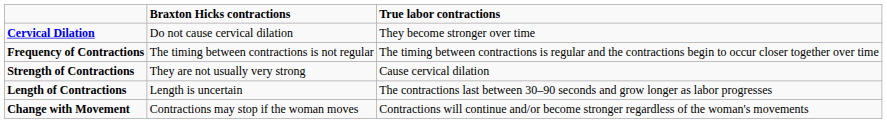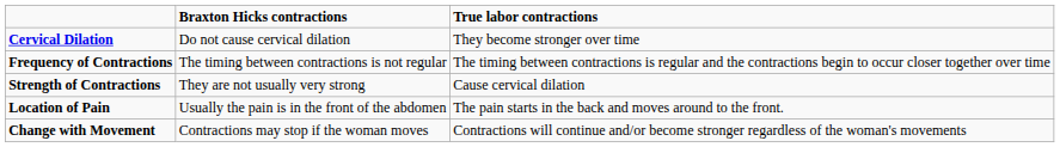- row: Length of Contractions | Length is uncertain | The contractions last between 30–90 seconds and grow longer as labor progresses
+ row: Location of Pain | Usually the pain is in the front of the abdomen | The pain starts in the back and moves around to the front.
